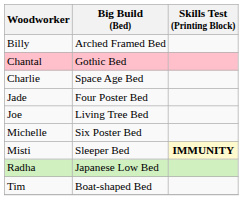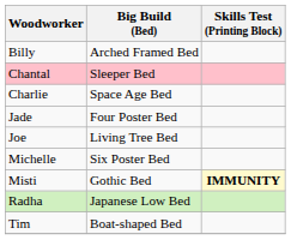Chantal | Big Build (Bed): Gothic Bed -> Sleeper Bed
Misti | Big Build (Bed): Sleeper Bed -> Gothic Bed
